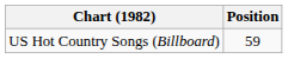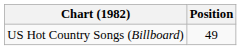US Hot Country Songs (Billboard) | Position: 59 -> 49
